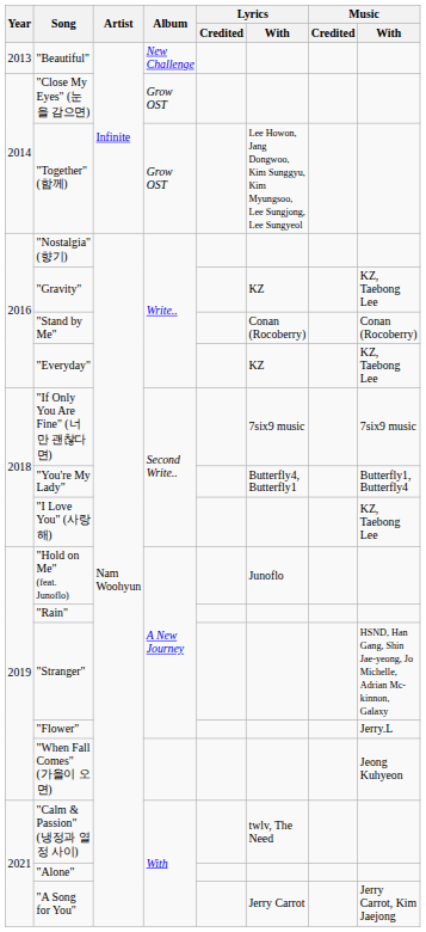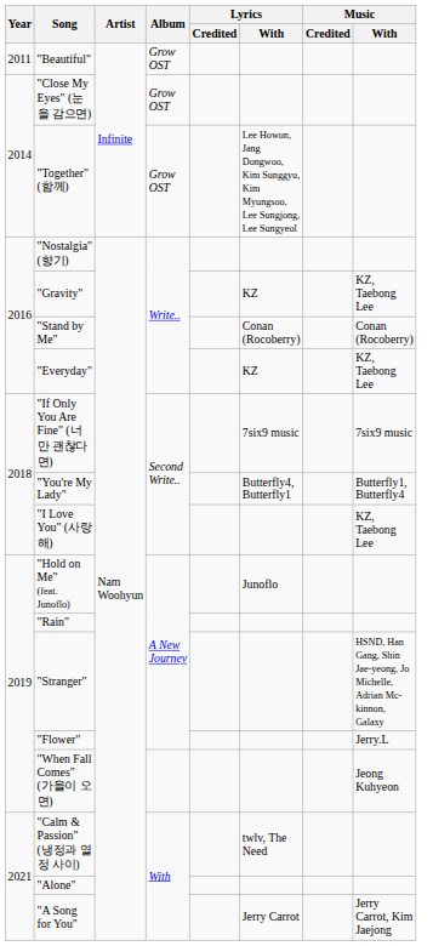"Beautiful" | Year: 2013 -> 2011
"Beautiful" | Album: New Challenge -> Grow OST
